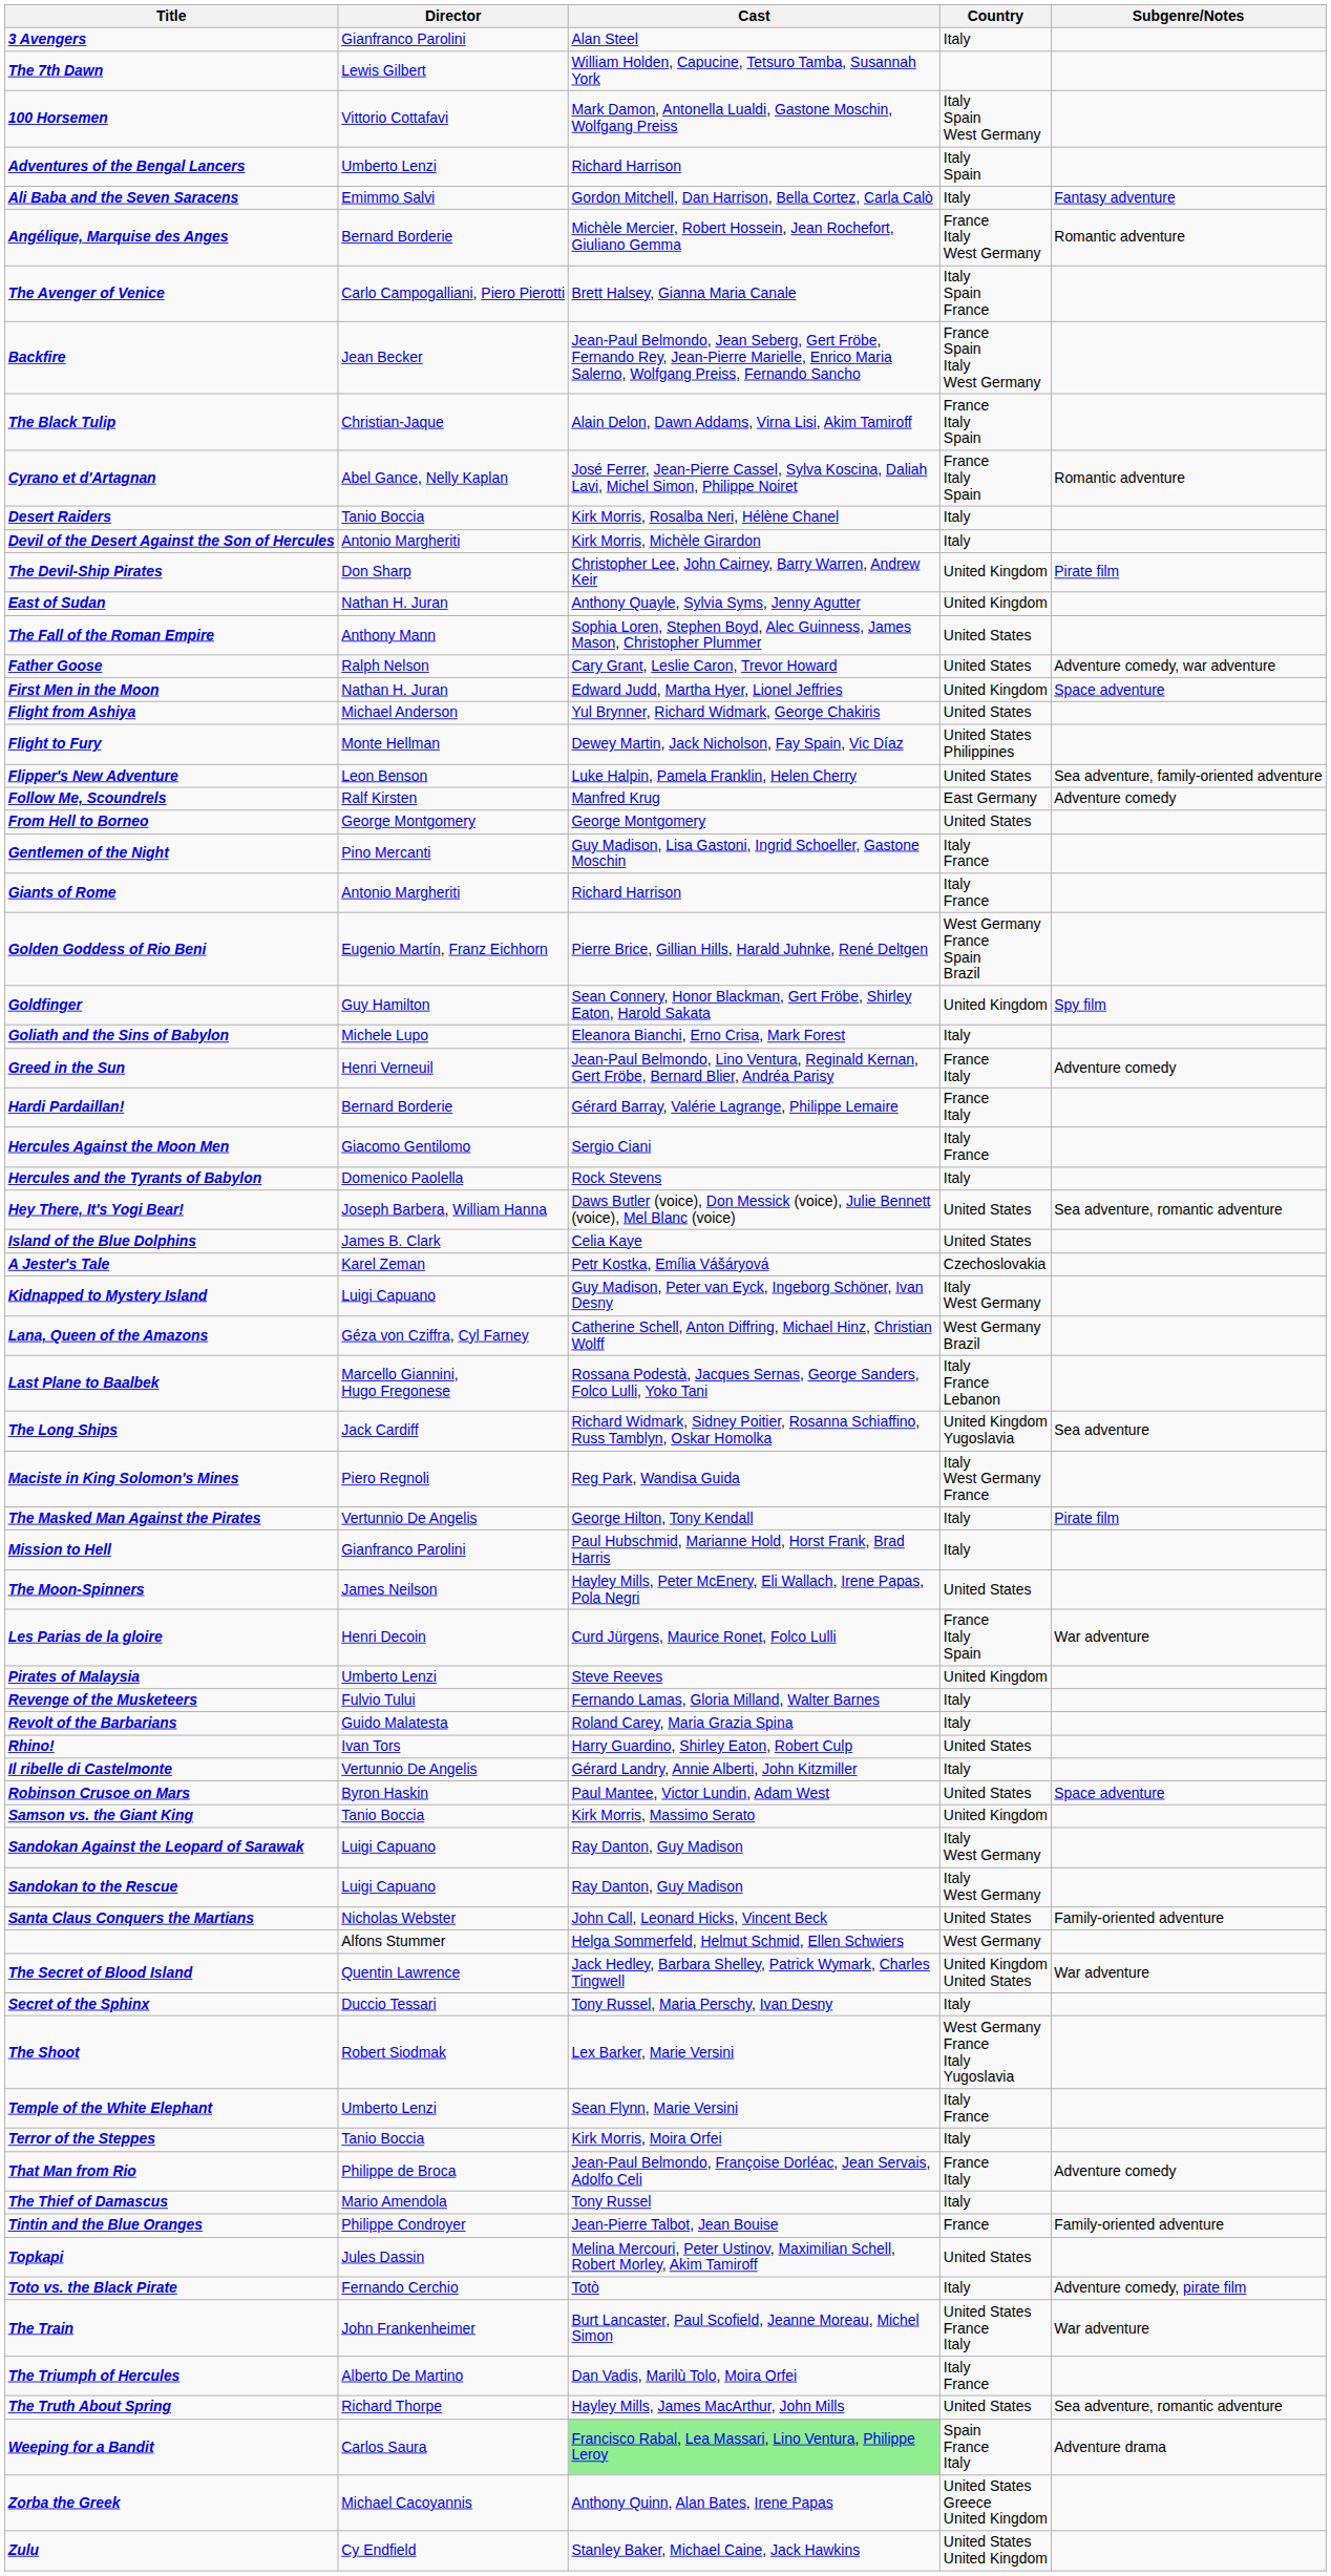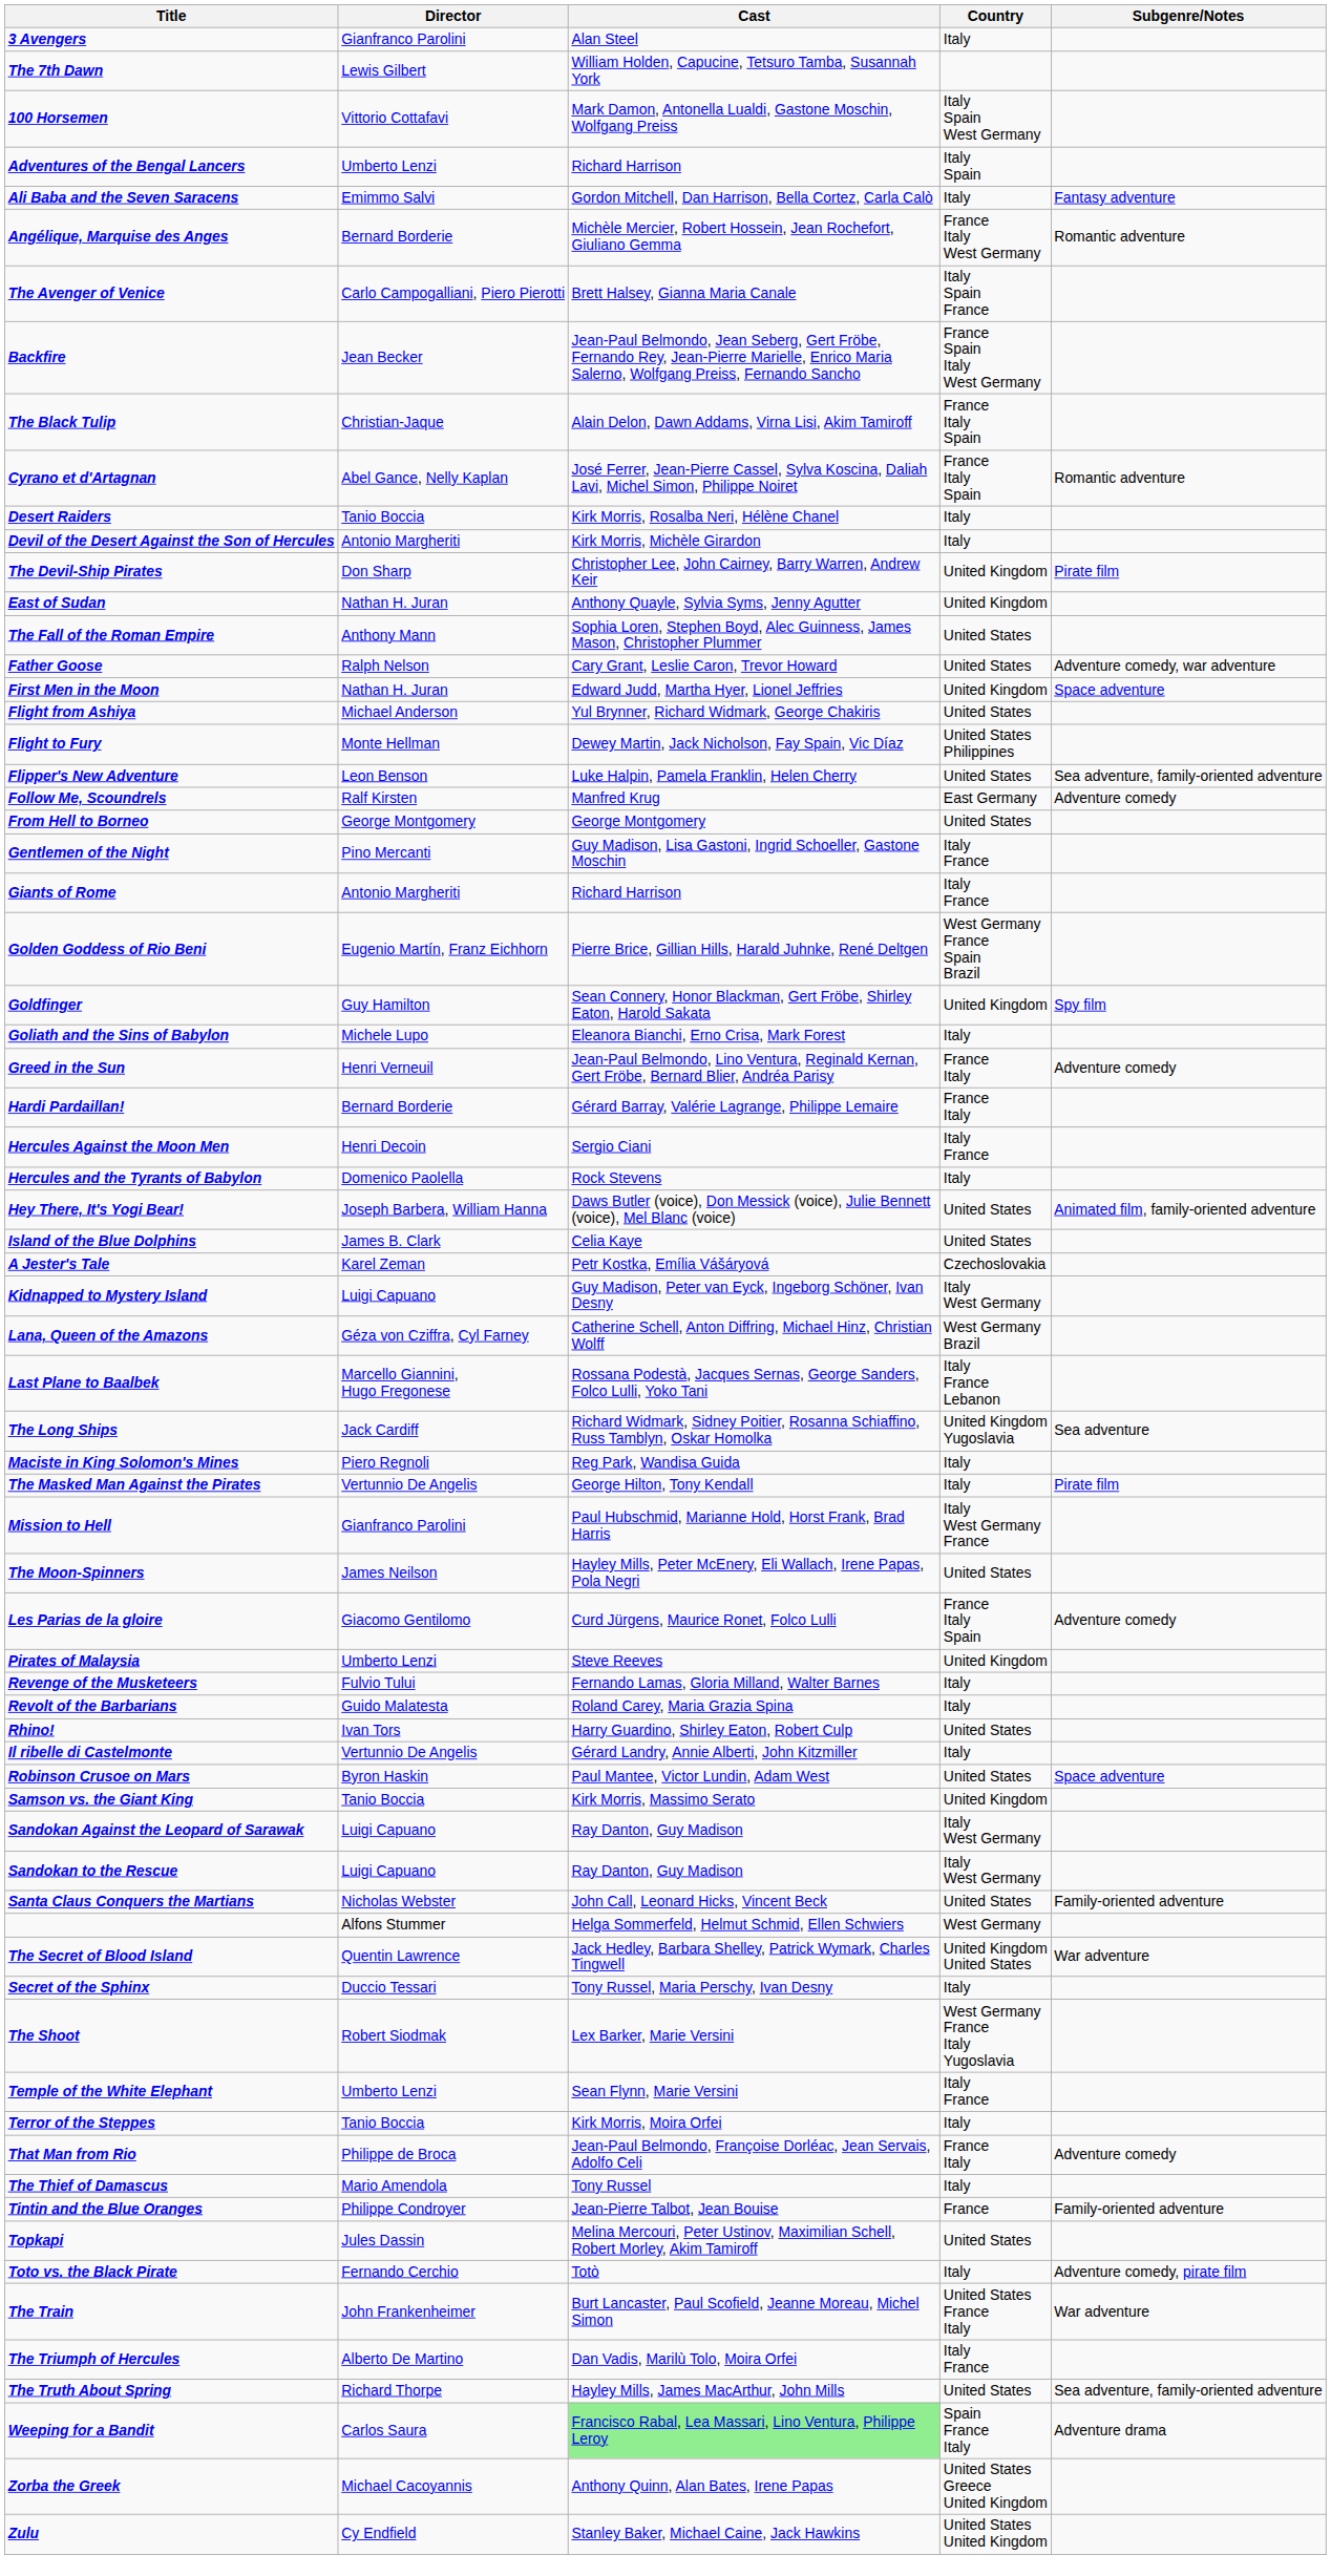Hercules Against the Moon Men | Director: Giacomo Gentilomo -> Henri Decoin
Hey There, It's Yogi Bear! | Subgenre/Notes: Sea adventure, romantic adventure -> Animated film, family-oriented adventure
Maciste in King Solomon's Mines | Country: Italy West Germany France -> Italy
Mission to Hell | Country: Italy -> Italy West Germany France
Les Parias de la gloire | Director: Henri Decoin -> Giacomo Gentilomo
Les Parias de la gloire | Subgenre/Notes: War adventure -> Adventure comedy
The Truth About Spring | Subgenre/Notes: Sea adventure, romantic adventure -> Sea adventure, family-oriented adventure
